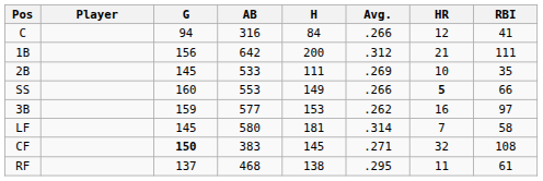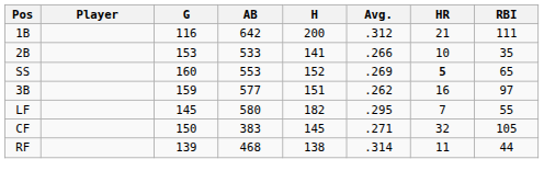- row: C | 94 | 316 | 84 | .266 | 12 | 41
1B | G: 156 -> 116
2B | G: 145 -> 153
2B | H: 111 -> 141
2B | Avg.: .269 -> .266
SS | H: 149 -> 152
SS | Avg.: .266 -> .269
SS | RBI: 66 -> 65
3B | H: 153 -> 151
LF | H: 181 -> 182
LF | Avg.: .314 -> .295
LF | RBI: 58 -> 55
CF | G: bold -> normal
CF | RBI: 108 -> 105
RF | G: 137 -> 139
RF | Avg.: .295 -> .314
RF | RBI: 61 -> 44
